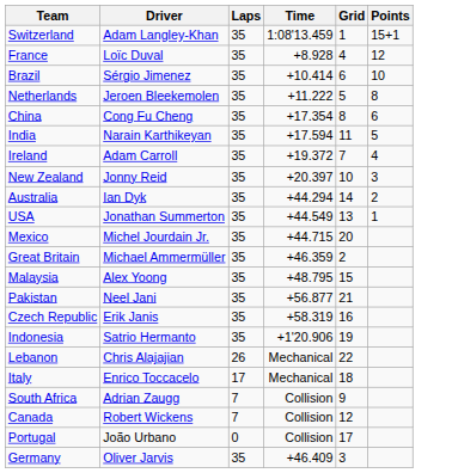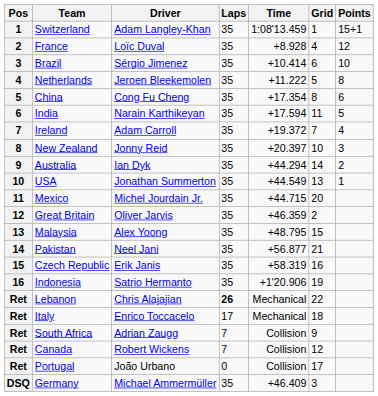+ column: Pos | 1 | 2 | 3 | 4 | 5 | 6 | 7 | 8 | 9 | 10 | 11 | 12 | 13 | 14 | 15 | 16 | Ret | Ret | Ret | Ret | Ret | DSQ
Great Britain | Driver: Michael Ammermüller -> Oliver Jarvis
Lebanon | Laps: normal -> bold
Germany | Driver: Oliver Jarvis -> Michael Ammermüller
